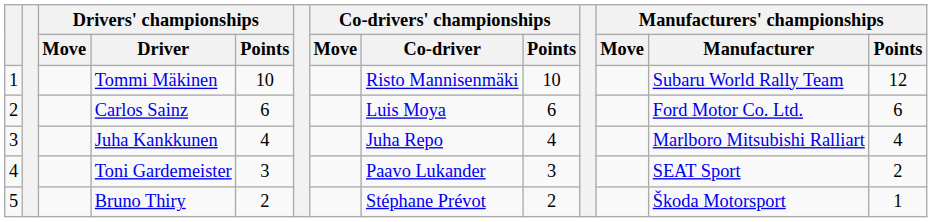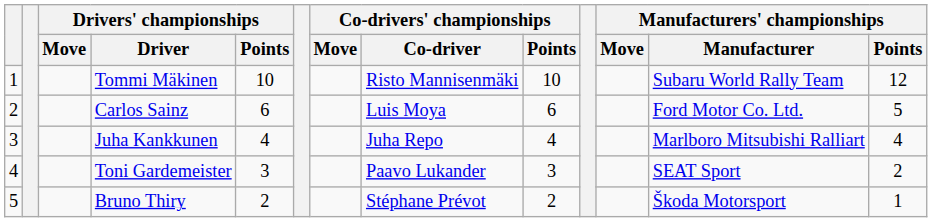Carlos Sainz | Manufacturers' championships / Points: 6 -> 5
